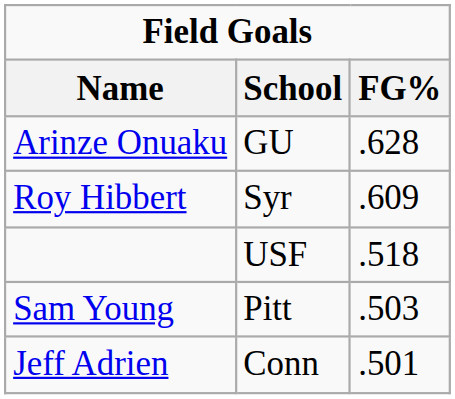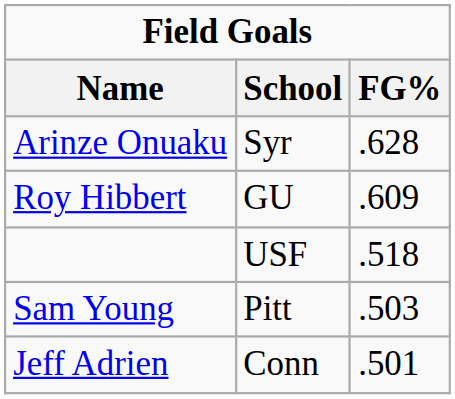Arinze Onuaku | School: GU -> Syr
Roy Hibbert | School: Syr -> GU
